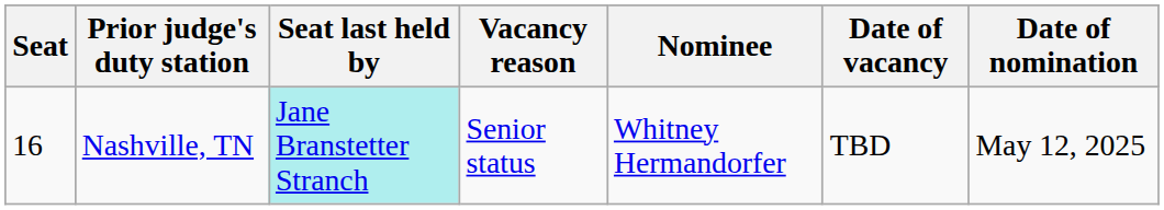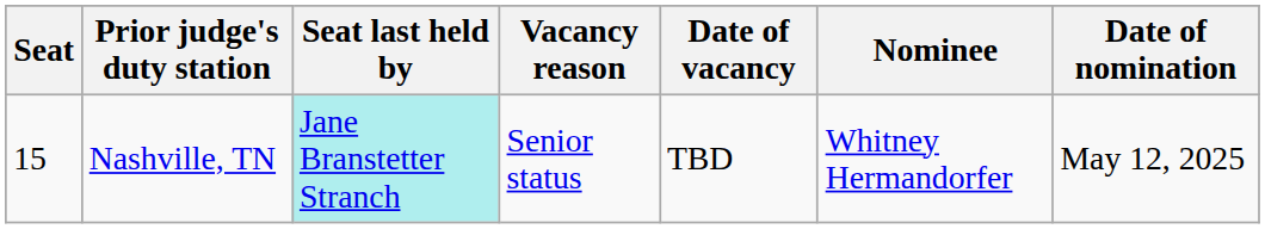columns swapped: Date of vacancy <-> Nominee
Nashville, TN | Seat: 16 -> 15
